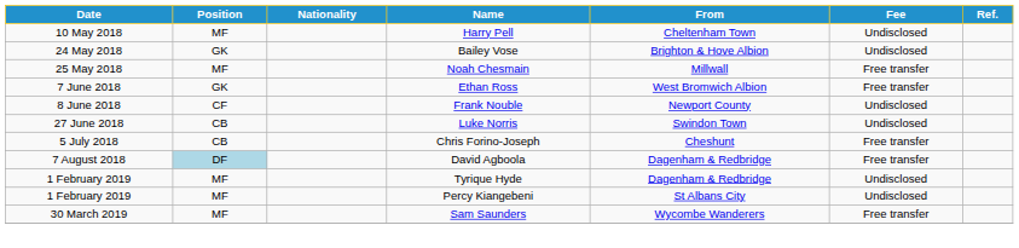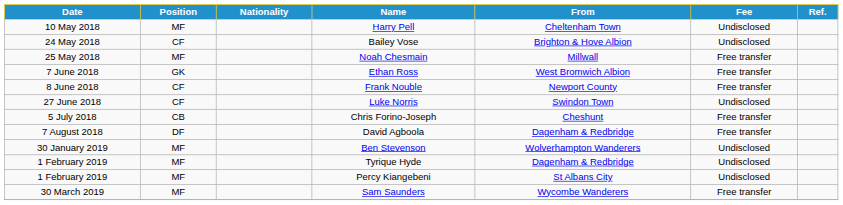Bailey Vose | Position: GK -> CF
Frank Nouble | Fee: Undisclosed -> Free transfer
Luke Norris | Position: CB -> CF
David Agboola | Position: lightblue background -> no background
+ row: 30 January 2019 | MF | Ben Stevenson | Wolverhampton Wanderers | Undisclosed
